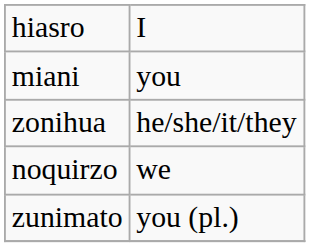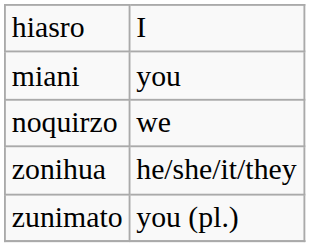rows swapped: zonihua <-> noquirzo
